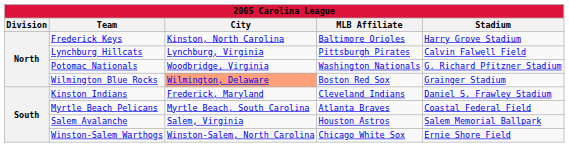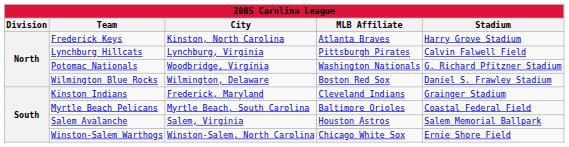Frederick Keys | MLB Affiliate: Baltimore Orioles -> Atlanta Braves
Wilmington Blue Rocks | City: lightsalmon background -> no background
Wilmington Blue Rocks | Stadium: Grainger Stadium -> Daniel S. Frawley Stadium
Kinston Indians | Stadium: Daniel S. Frawley Stadium -> Grainger Stadium
Myrtle Beach Pelicans | MLB Affiliate: Atlanta Braves -> Baltimore Orioles
